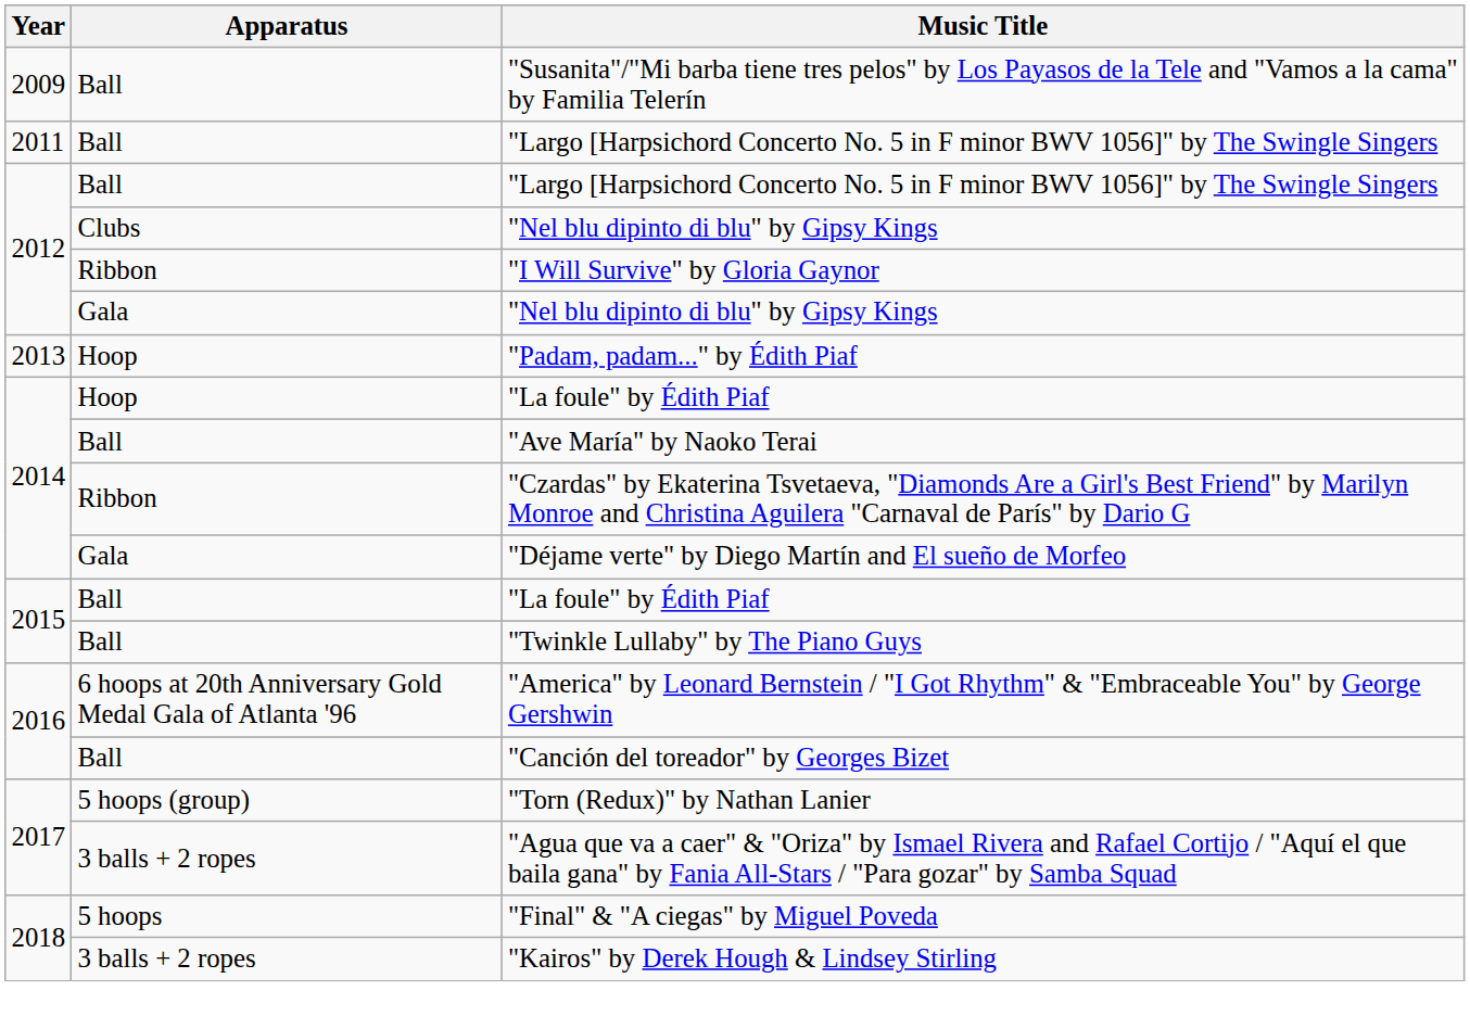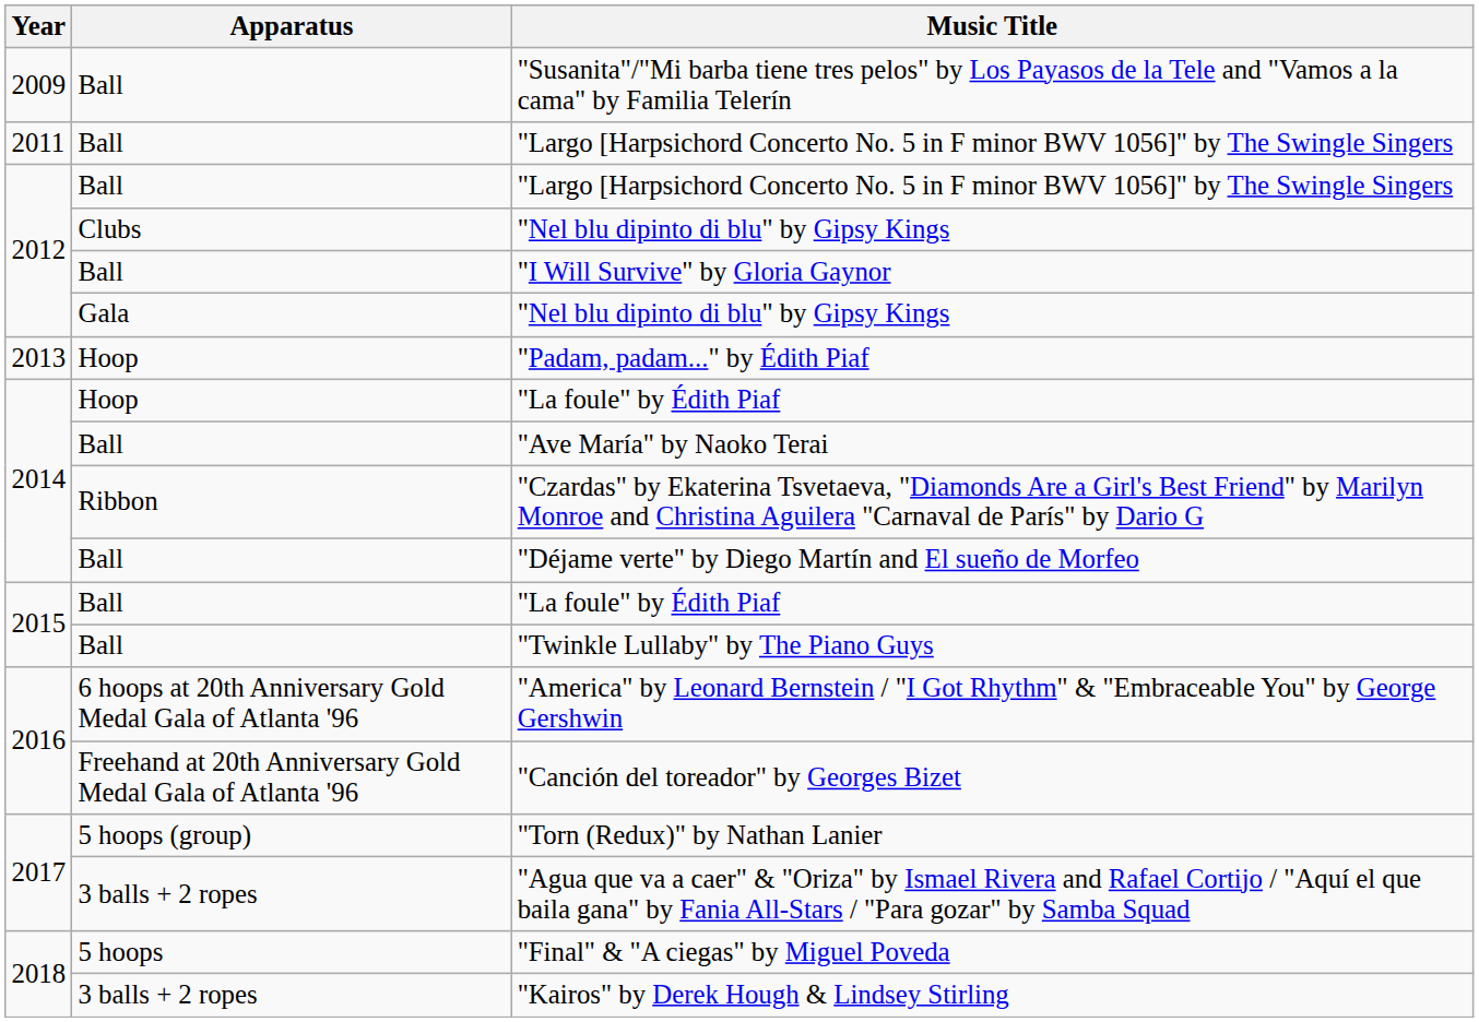"I Will Survive" by Gloria Gaynor | Apparatus: Ribbon -> Ball
"Déjame verte" by Diego Martín and El sueño de Morfeo | Apparatus: Gala -> Ball
"Canción del toreador" by Georges Bizet | Apparatus: Ball -> Freehand at 20th Anniversary Gold Medal Gala of Atlanta '96
